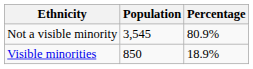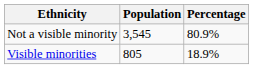Visible minorities | Population: 850 -> 805
